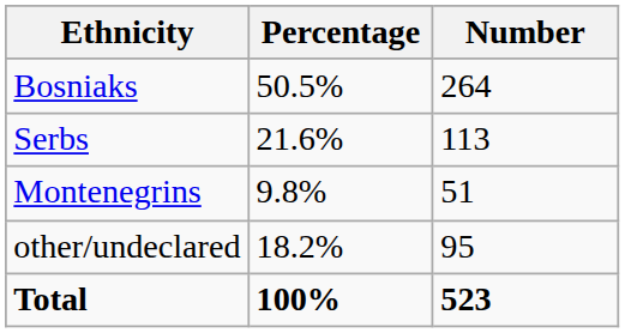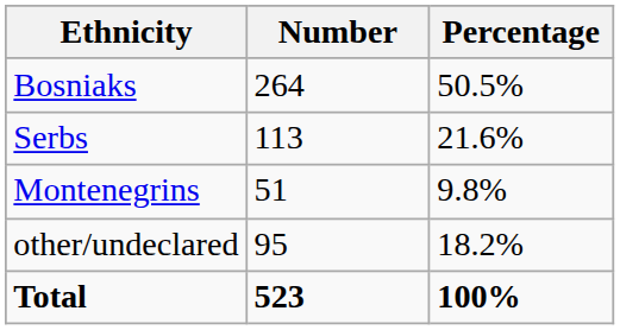columns swapped: Number <-> Percentage
